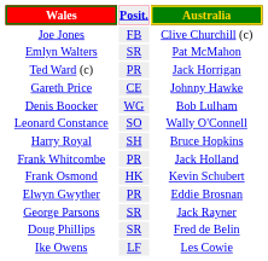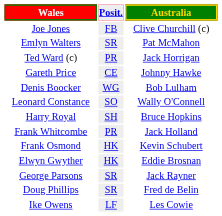Elwyn Gwyther | Posit.: PR -> HK
